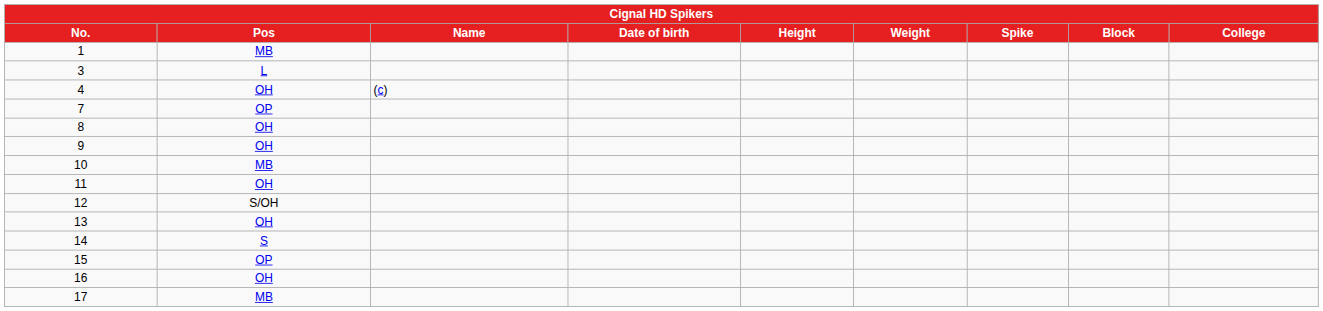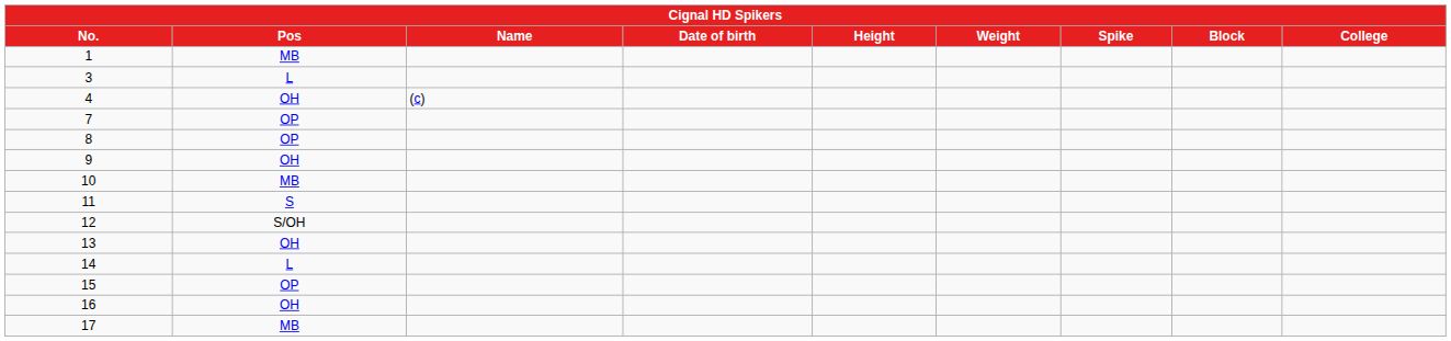8 | Pos: OH -> OP
11 | Pos: OH -> S
14 | Pos: S -> L
